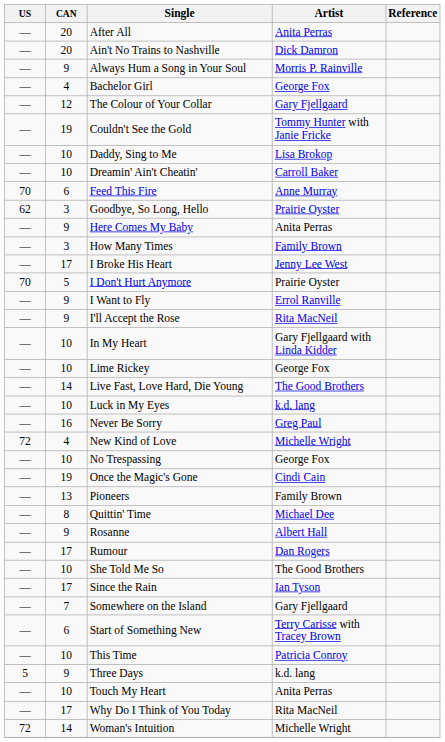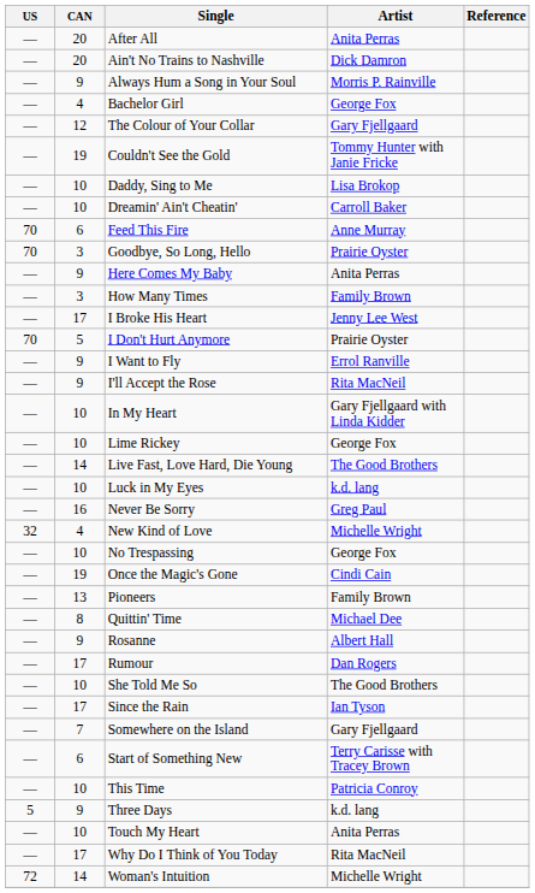Goodbye, So Long, Hello | US: 62 -> 70
New Kind of Love | US: 72 -> 32
